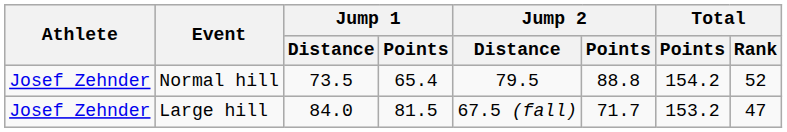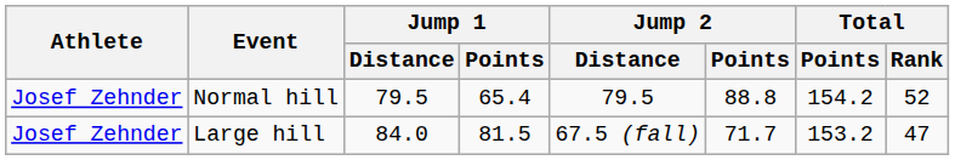Normal hill | Jump 1 / Distance: 73.5 -> 79.5
